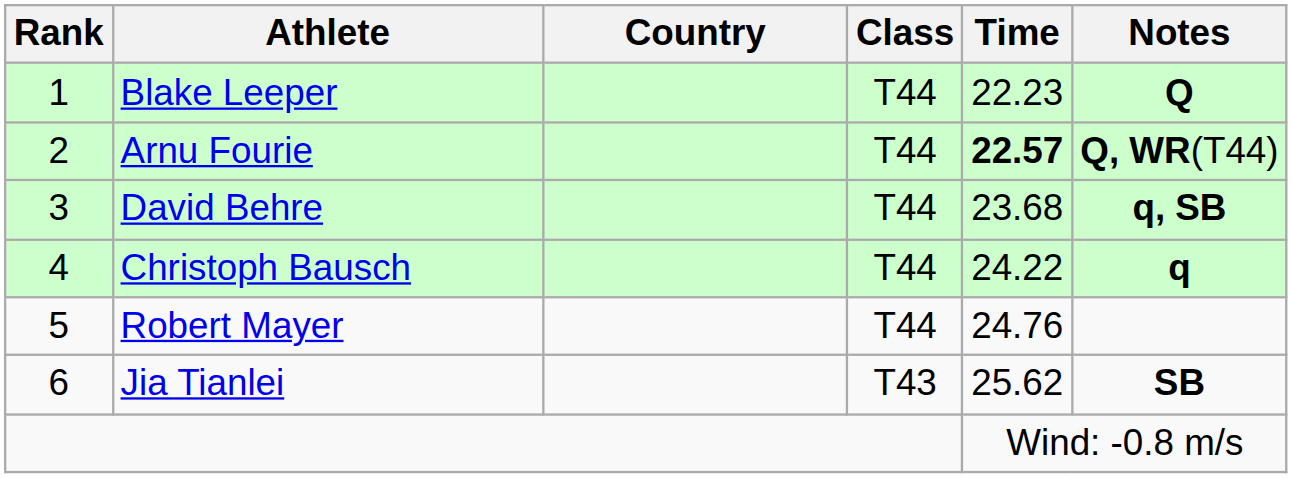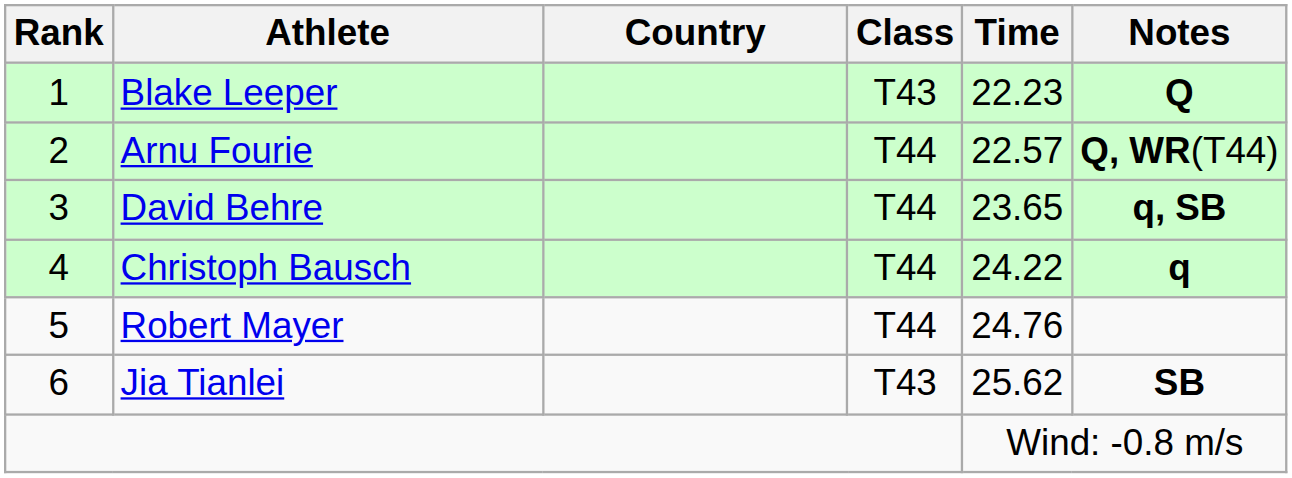Blake Leeper | Class: T44 -> T43
Arnu Fourie | Time: bold -> normal
David Behre | Time: 23.68 -> 23.65
